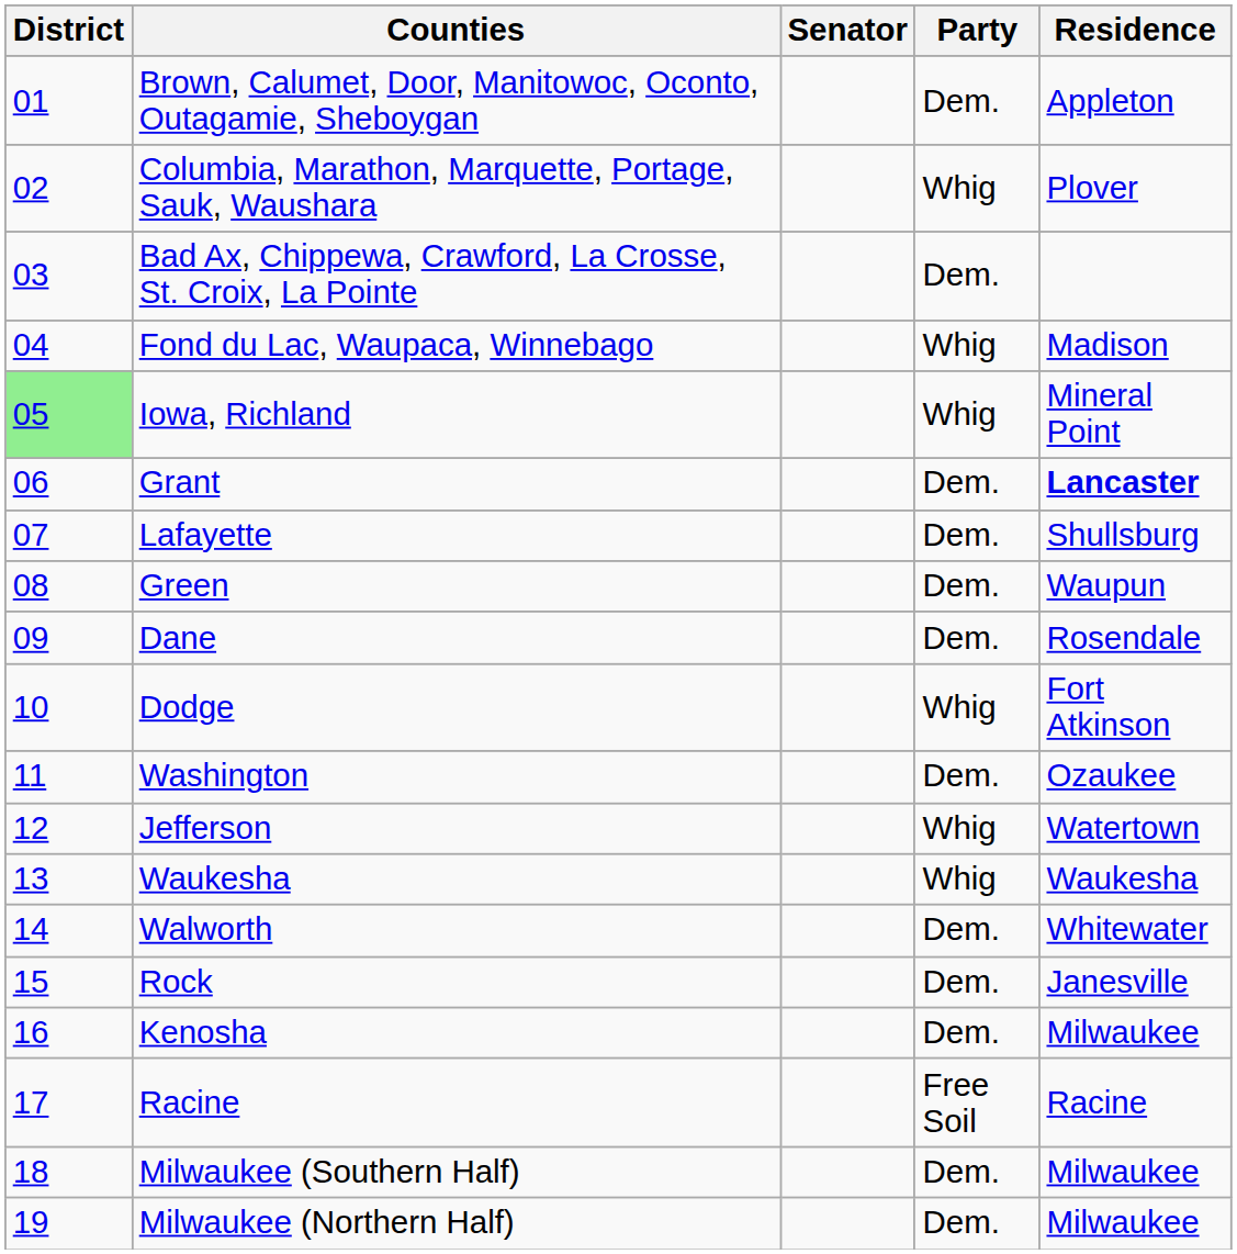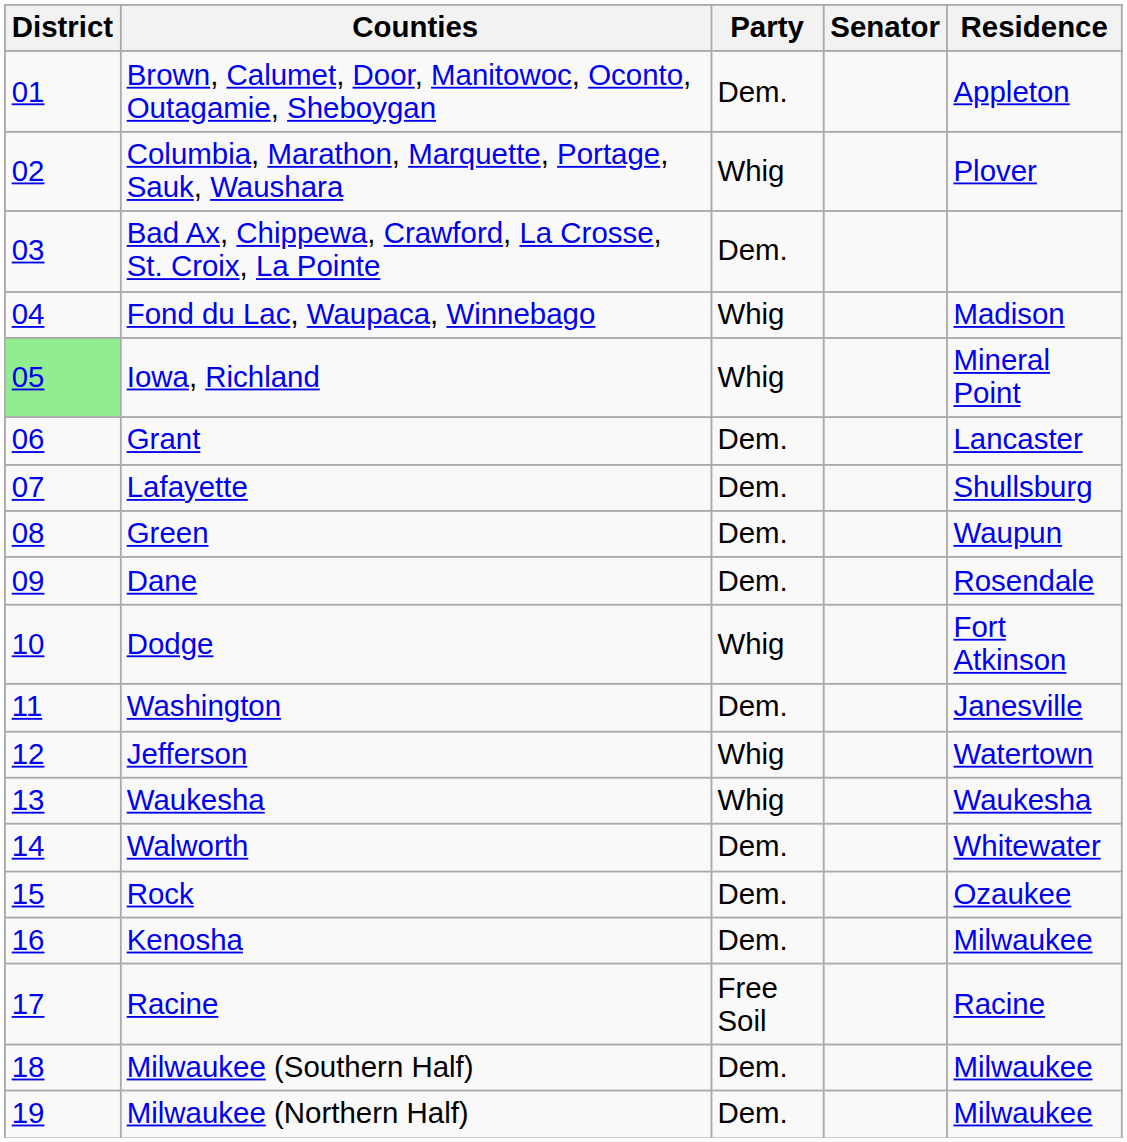columns swapped: Senator <-> Party
Grant | Residence: bold -> normal
Washington | Residence: Ozaukee -> Janesville
Rock | Residence: Janesville -> Ozaukee
